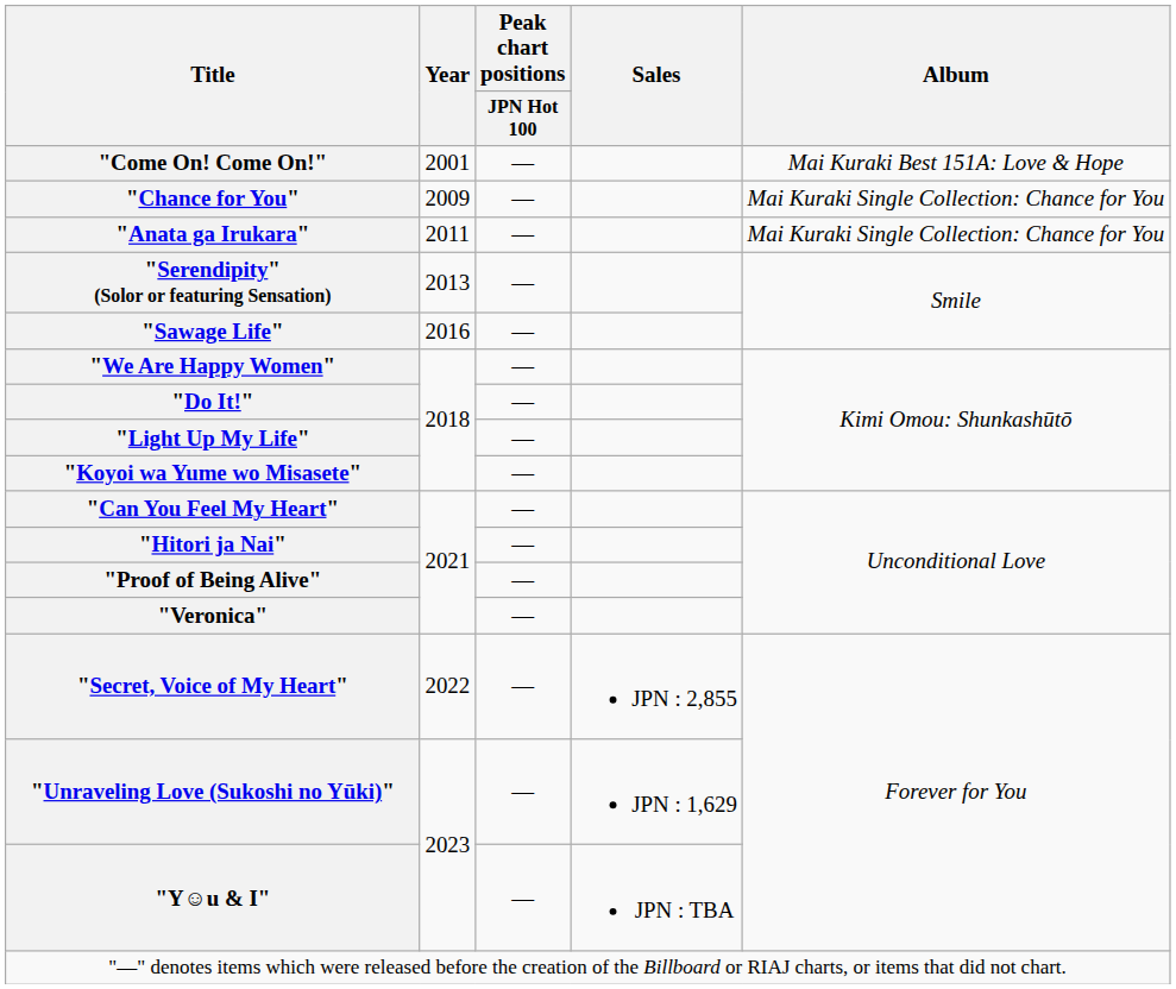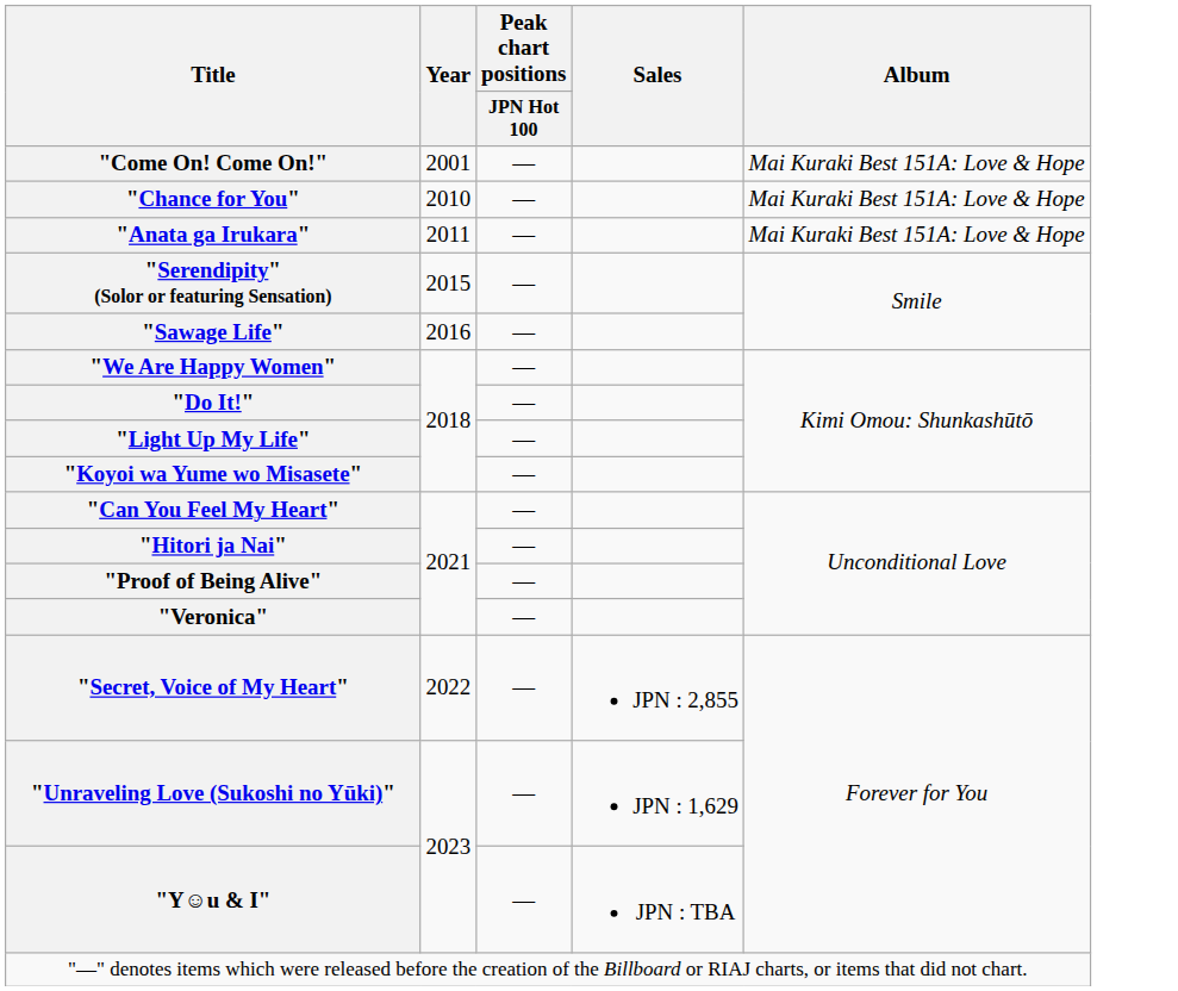"Chance for You" | Year: 2009 -> 2010
"Chance for You" | Album: Mai Kuraki Single Collection: Chance for You -> Mai Kuraki Best 151A: Love & Hope
"Anata ga Irukara" | Album: Mai Kuraki Single Collection: Chance for You -> Mai Kuraki Best 151A: Love & Hope
"Serendipity" (Solor or featuring Sensation) | Year: 2013 -> 2015
